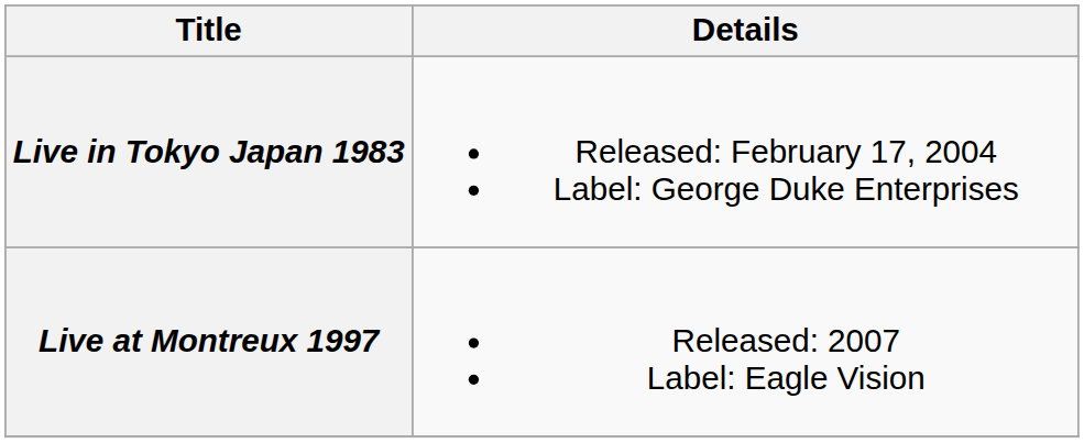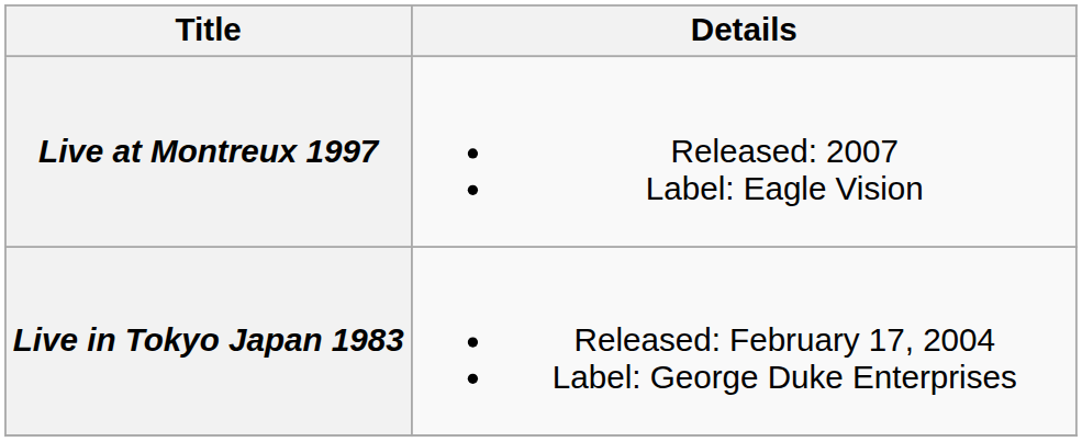rows swapped: Live in Tokyo Japan 1983 <-> Live at Montreux 1997
